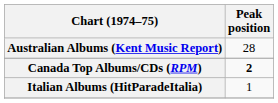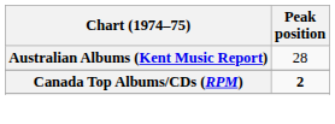- row: Italian Albums (HitParadeItalia) | 1
